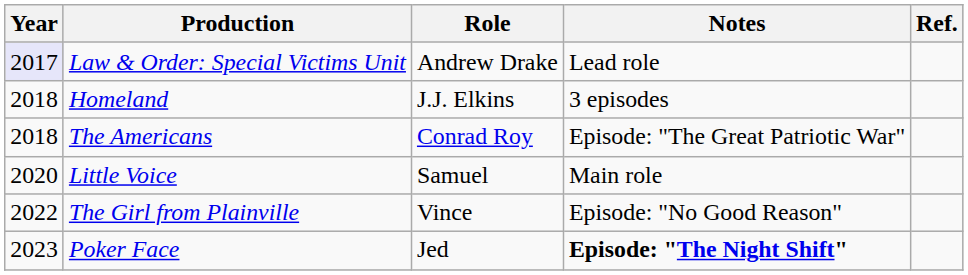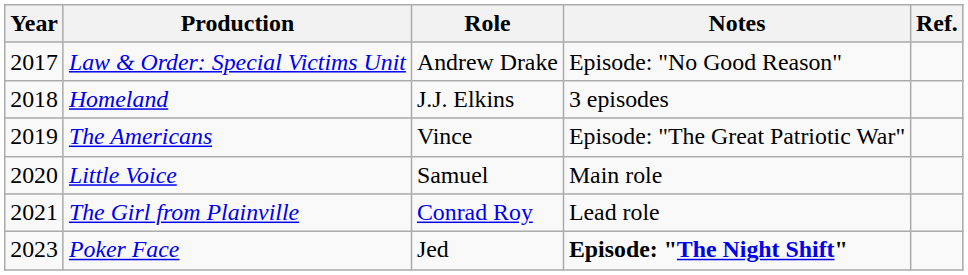Law & Order: Special Victims Unit | Year: lavender background -> no background
Law & Order: Special Victims Unit | Notes: Lead role -> Episode: "No Good Reason"
The Americans | Year: 2018 -> 2019
The Americans | Role: Conrad Roy -> Vince
The Girl from Plainville | Year: 2022 -> 2021
The Girl from Plainville | Role: Vince -> Conrad Roy
The Girl from Plainville | Notes: Episode: "No Good Reason" -> Lead role
